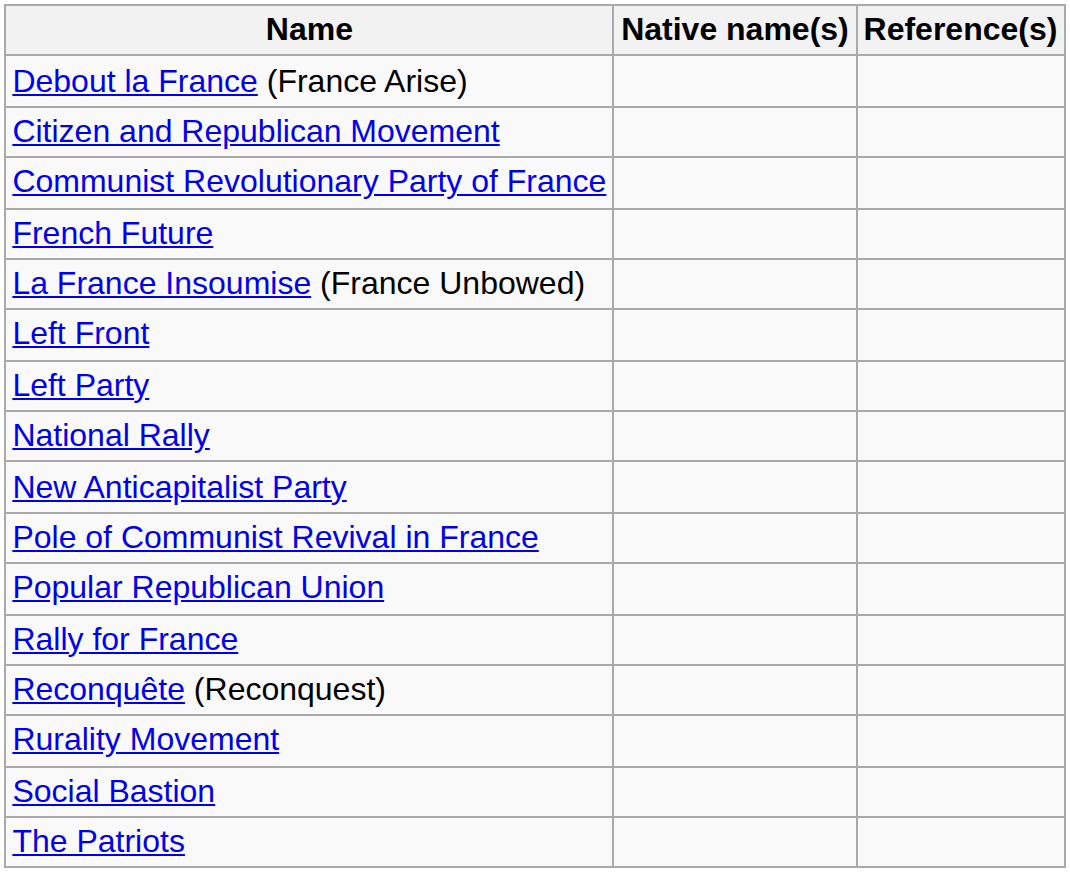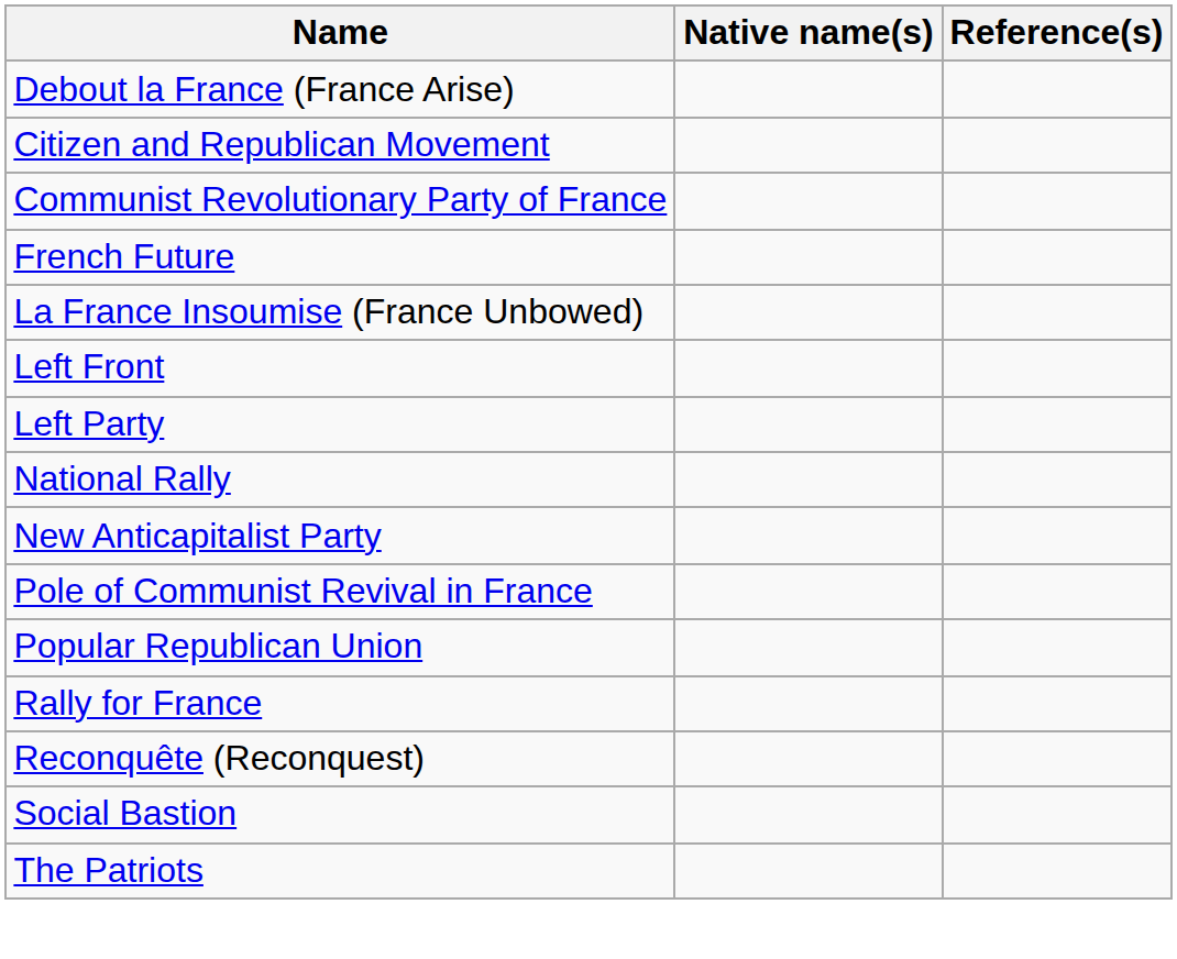- row: Rurality Movement
